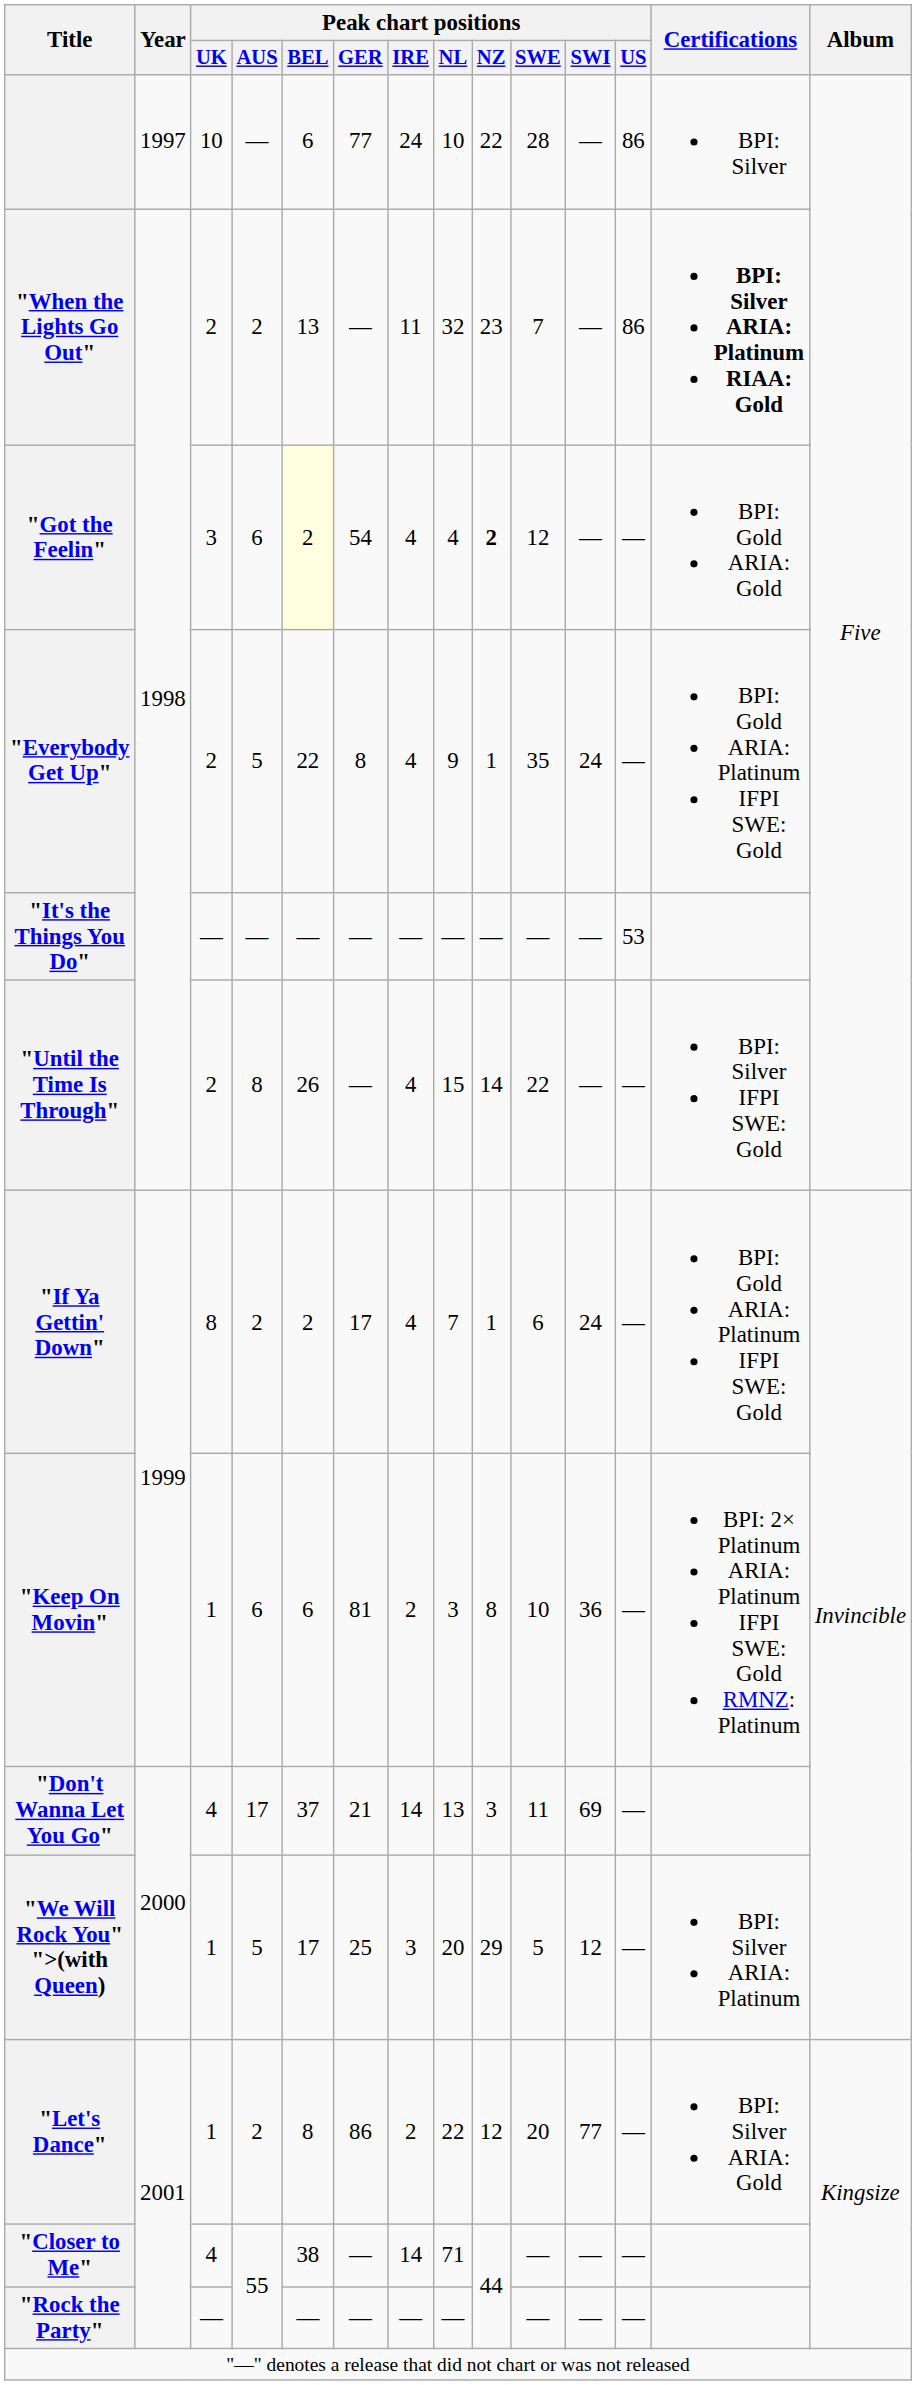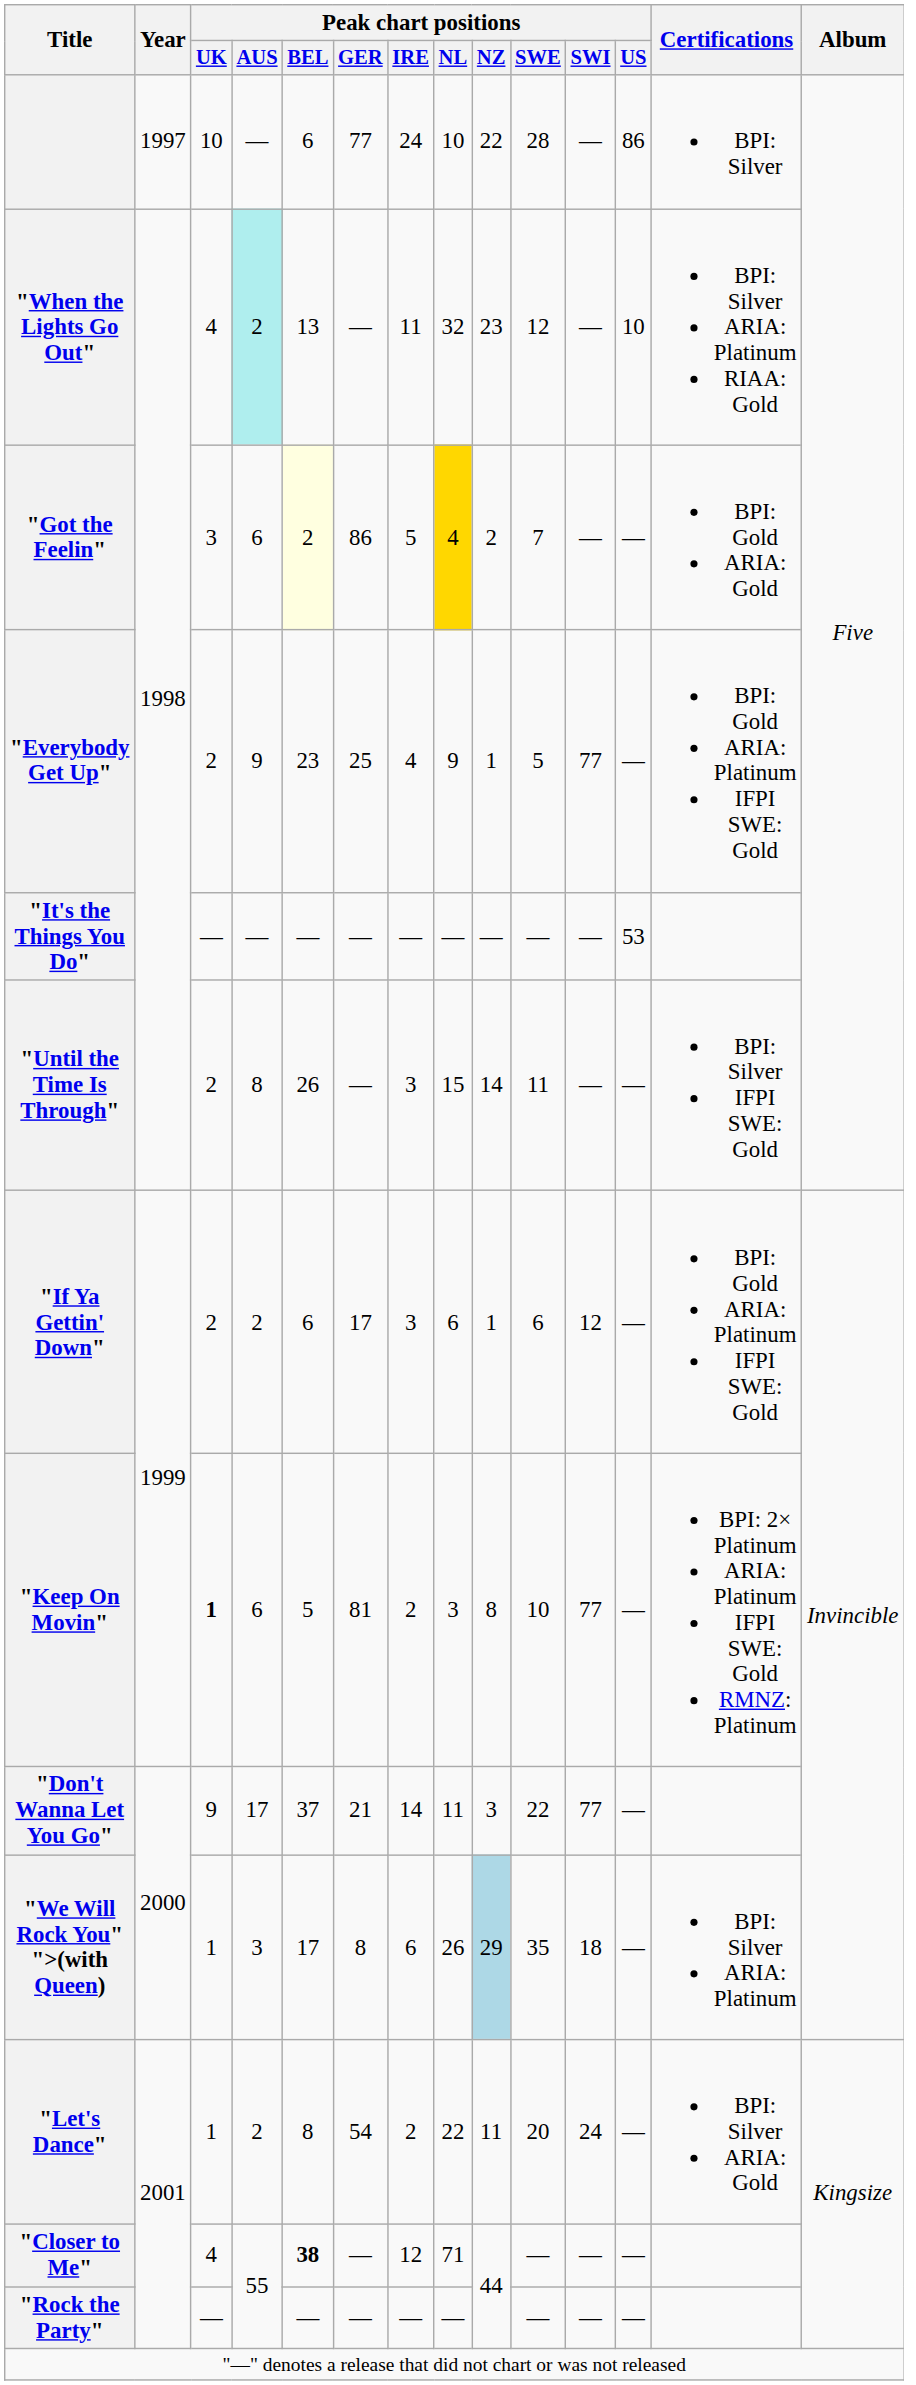"When the Lights Go Out" | Peak chart positions / UK: 2 -> 4
"When the Lights Go Out" | Peak chart positions / AUS: no background -> paleturquoise background
"When the Lights Go Out" | Peak chart positions / SWE: 7 -> 12
"When the Lights Go Out" | Peak chart positions / US: 86 -> 10
"When the Lights Go Out" | Certifications: bold -> normal
"Got the Feelin" | Peak chart positions / GER: 54 -> 86
"Got the Feelin" | Peak chart positions / IRE: 4 -> 5
"Got the Feelin" | Peak chart positions / NL: no background -> gold background
"Got the Feelin" | Peak chart positions / NZ: bold -> normal
"Got the Feelin" | Peak chart positions / SWE: 12 -> 7
"Everybody Get Up" | Peak chart positions / AUS: 5 -> 9
"Everybody Get Up" | Peak chart positions / BEL: 22 -> 23
"Everybody Get Up" | Peak chart positions / GER: 8 -> 25
"Everybody Get Up" | Peak chart positions / SWE: 35 -> 5
"Everybody Get Up" | Peak chart positions / SWI: 24 -> 77
"Until the Time Is Through" | Peak chart positions / IRE: 4 -> 3
"Until the Time Is Through" | Peak chart positions / SWE: 22 -> 11
"If Ya Gettin' Down" | Peak chart positions / UK: 8 -> 2
"If Ya Gettin' Down" | Peak chart positions / BEL: 2 -> 6
"If Ya Gettin' Down" | Peak chart positions / IRE: 4 -> 3
"If Ya Gettin' Down" | Peak chart positions / NL: 7 -> 6
"If Ya Gettin' Down" | Peak chart positions / SWI: 24 -> 12
"Keep On Movin" | Peak chart positions / UK: normal -> bold
"Keep On Movin" | Peak chart positions / BEL: 6 -> 5
"Keep On Movin" | Peak chart positions / SWI: 36 -> 77
"Don't Wanna Let You Go" | Peak chart positions / UK: 4 -> 9
"Don't Wanna Let You Go" | Peak chart positions / NL: 13 -> 11
"Don't Wanna Let You Go" | Peak chart positions / SWE: 11 -> 22
"Don't Wanna Let You Go" | Peak chart positions / SWI: 69 -> 77
"We Will Rock You" ">(with Queen) | Peak chart positions / AUS: 5 -> 3
"We Will Rock You" ">(with Queen) | Peak chart positions / GER: 25 -> 8
"We Will Rock You" ">(with Queen) | Peak chart positions / IRE: 3 -> 6
"We Will Rock You" ">(with Queen) | Peak chart positions / NL: 20 -> 26
"We Will Rock You" ">(with Queen) | Peak chart positions / NZ: no background -> lightblue background
"We Will Rock You" ">(with Queen) | Peak chart positions / SWE: 5 -> 35
"We Will Rock You" ">(with Queen) | Peak chart positions / SWI: 12 -> 18
"Let's Dance" | Peak chart positions / GER: 86 -> 54
"Let's Dance" | Peak chart positions / NZ: 12 -> 11
"Let's Dance" | Peak chart positions / SWI: 77 -> 24
"Closer to Me" | Peak chart positions / BEL: normal -> bold
"Closer to Me" | Peak chart positions / IRE: 14 -> 12
